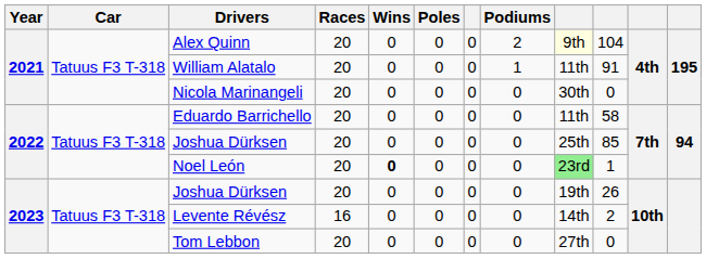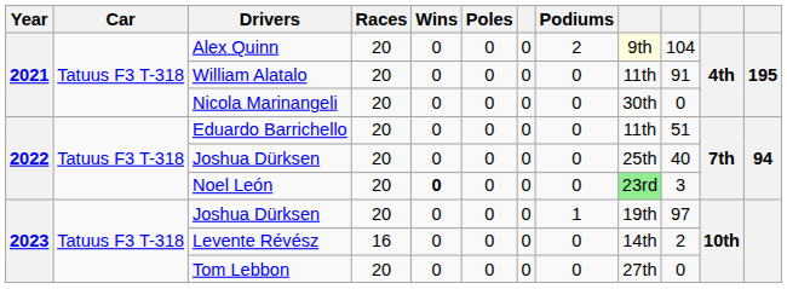William Alatalo | Podiums: 1 -> 0
Eduardo Barrichello | column 10: 58 -> 51
2022 / Joshua Dürksen | column 10: 85 -> 40
Noel León | column 10: 1 -> 3
2023 / Joshua Dürksen | Podiums: 0 -> 1
2023 / Joshua Dürksen | column 10: 26 -> 97
